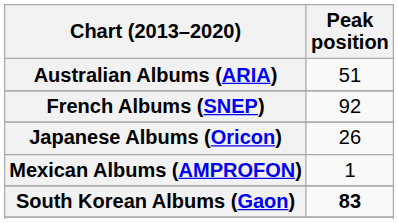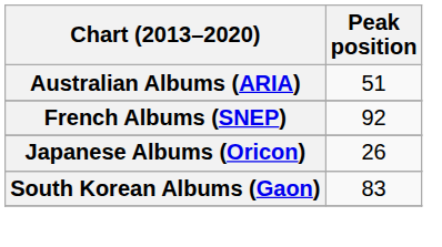- row: Mexican Albums (AMPROFON) | 1
South Korean Albums (Gaon) | Peak position: bold -> normal
